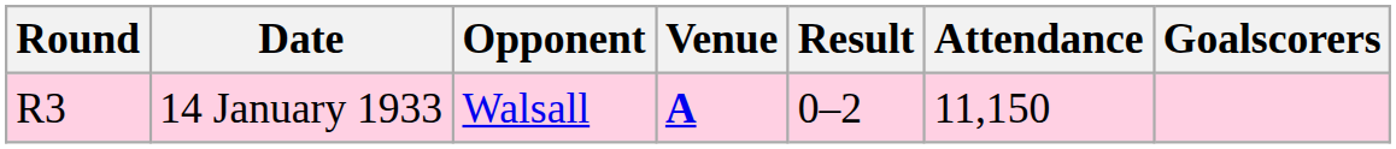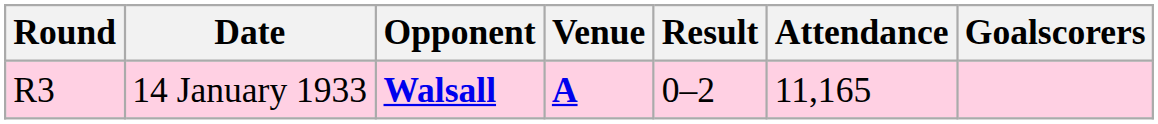14 January 1933 | Opponent: normal -> bold
14 January 1933 | Attendance: 11,150 -> 11,165
